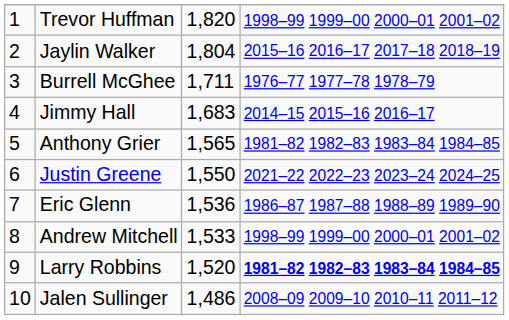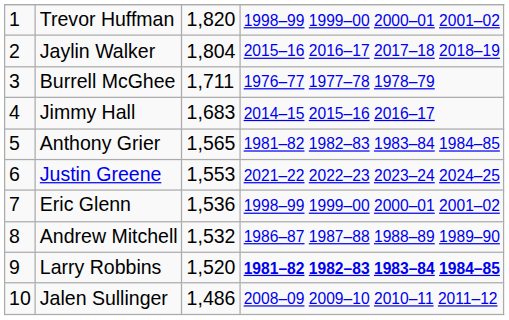Justin Greene | column 3: 1,550 -> 1,553
Eric Glenn | column 4: 1986–87 1987–88 1988–89 1989–90 -> 1998–99 1999–00 2000–01 2001–02
Andrew Mitchell | column 3: 1,533 -> 1,532
Andrew Mitchell | column 4: 1998–99 1999–00 2000–01 2001–02 -> 1986–87 1987–88 1988–89 1989–90
